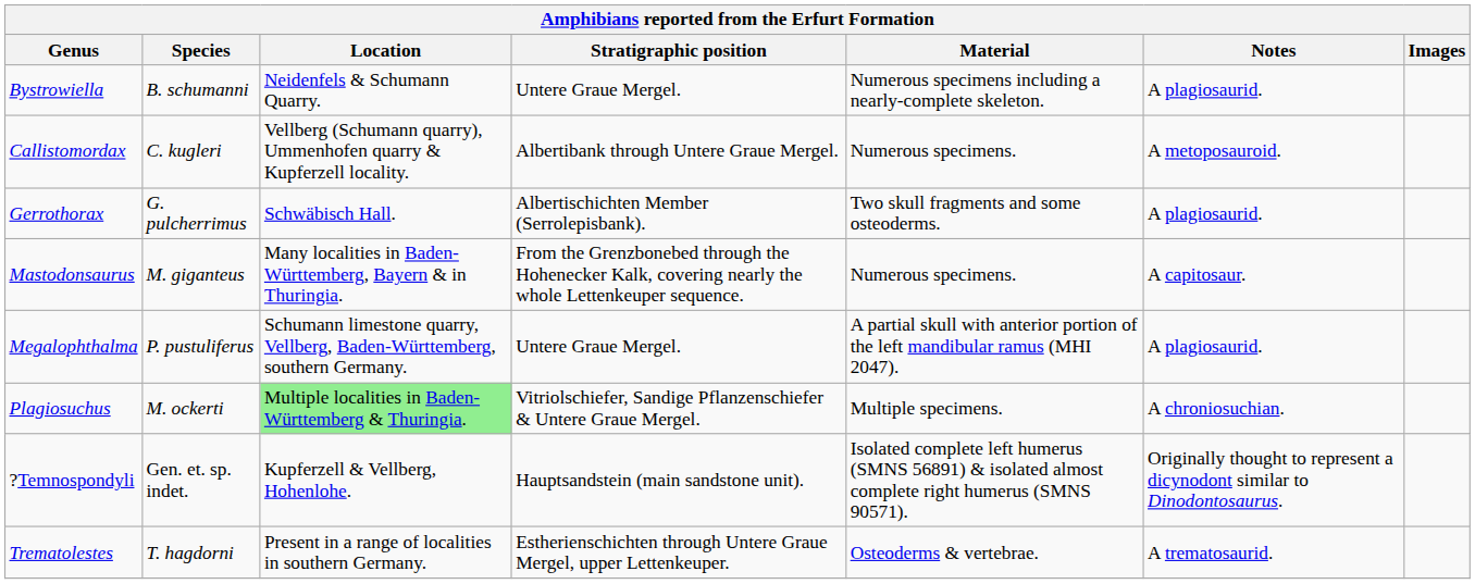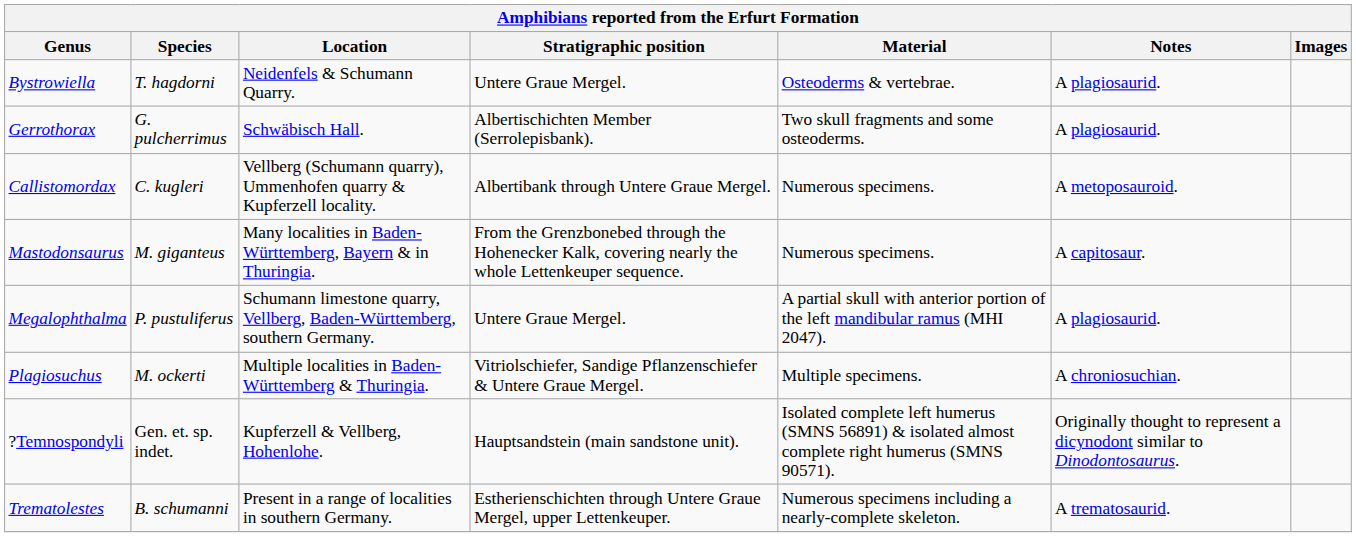Bystrowiella | Species: B. schumanni -> T. hagdorni
Bystrowiella | Material: Numerous specimens including a nearly-complete skeleton. -> Osteoderms & vertebrae.
rows swapped: Callistomordax <-> Gerrothorax
Plagiosuchus | Location: lightgreen background -> no background
Trematolestes | Species: T. hagdorni -> B. schumanni
Trematolestes | Material: Osteoderms & vertebrae. -> Numerous specimens including a nearly-complete skeleton.
